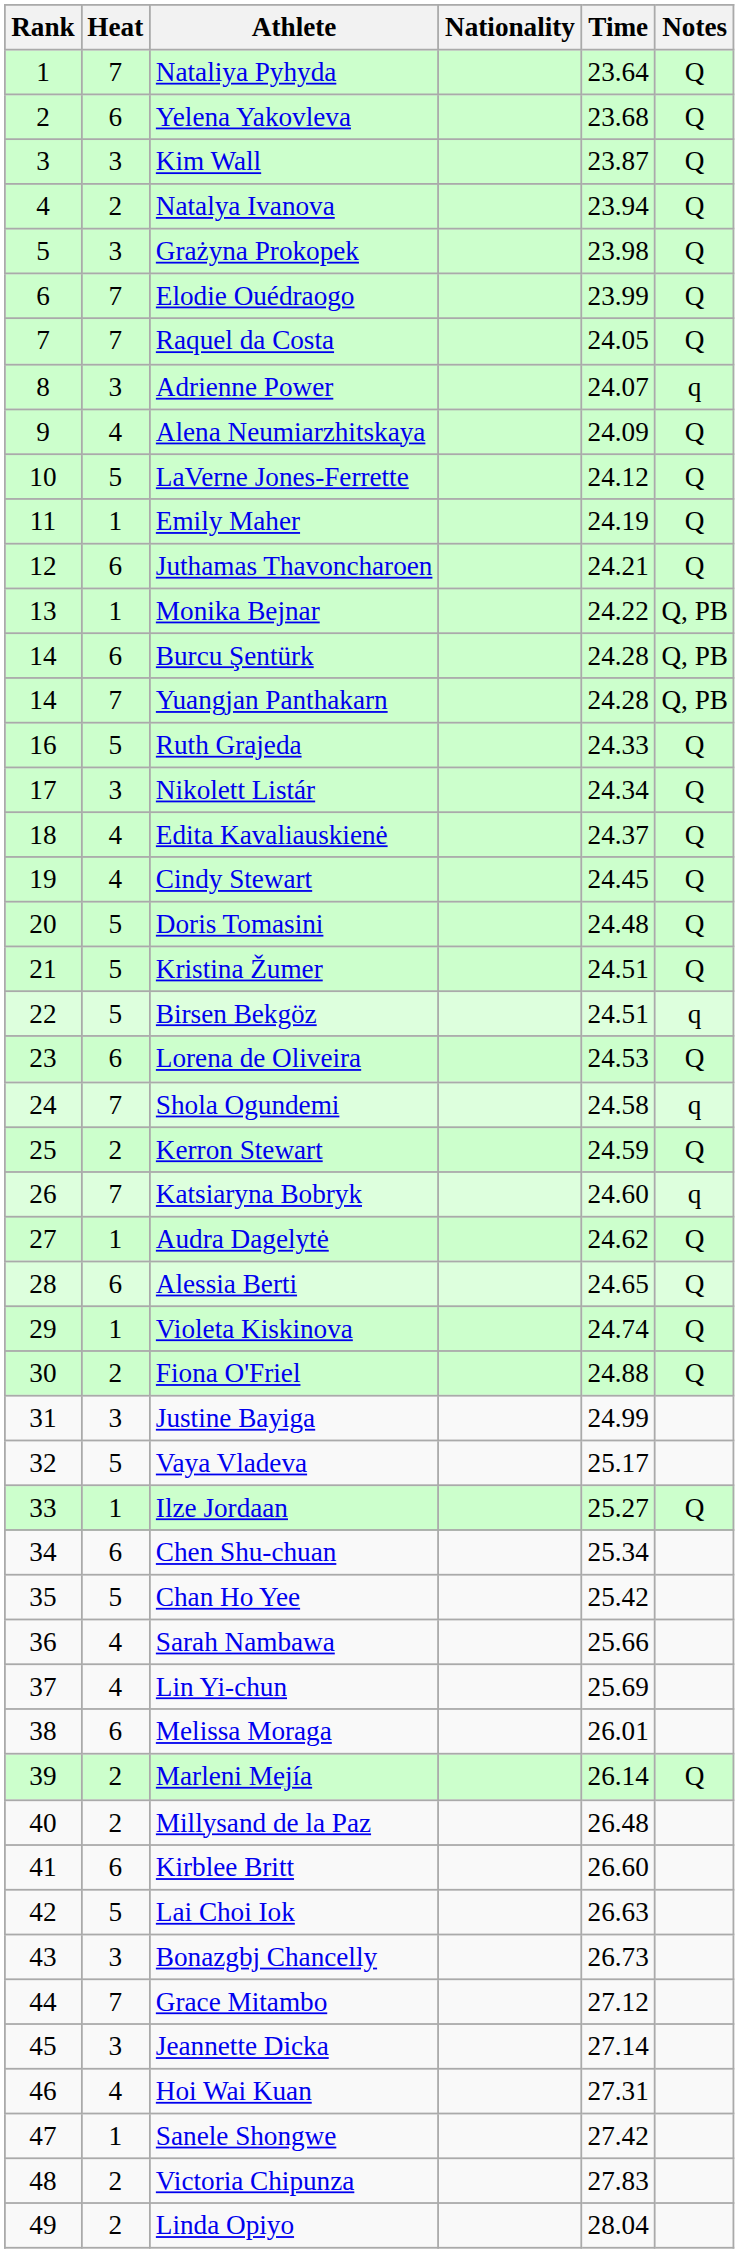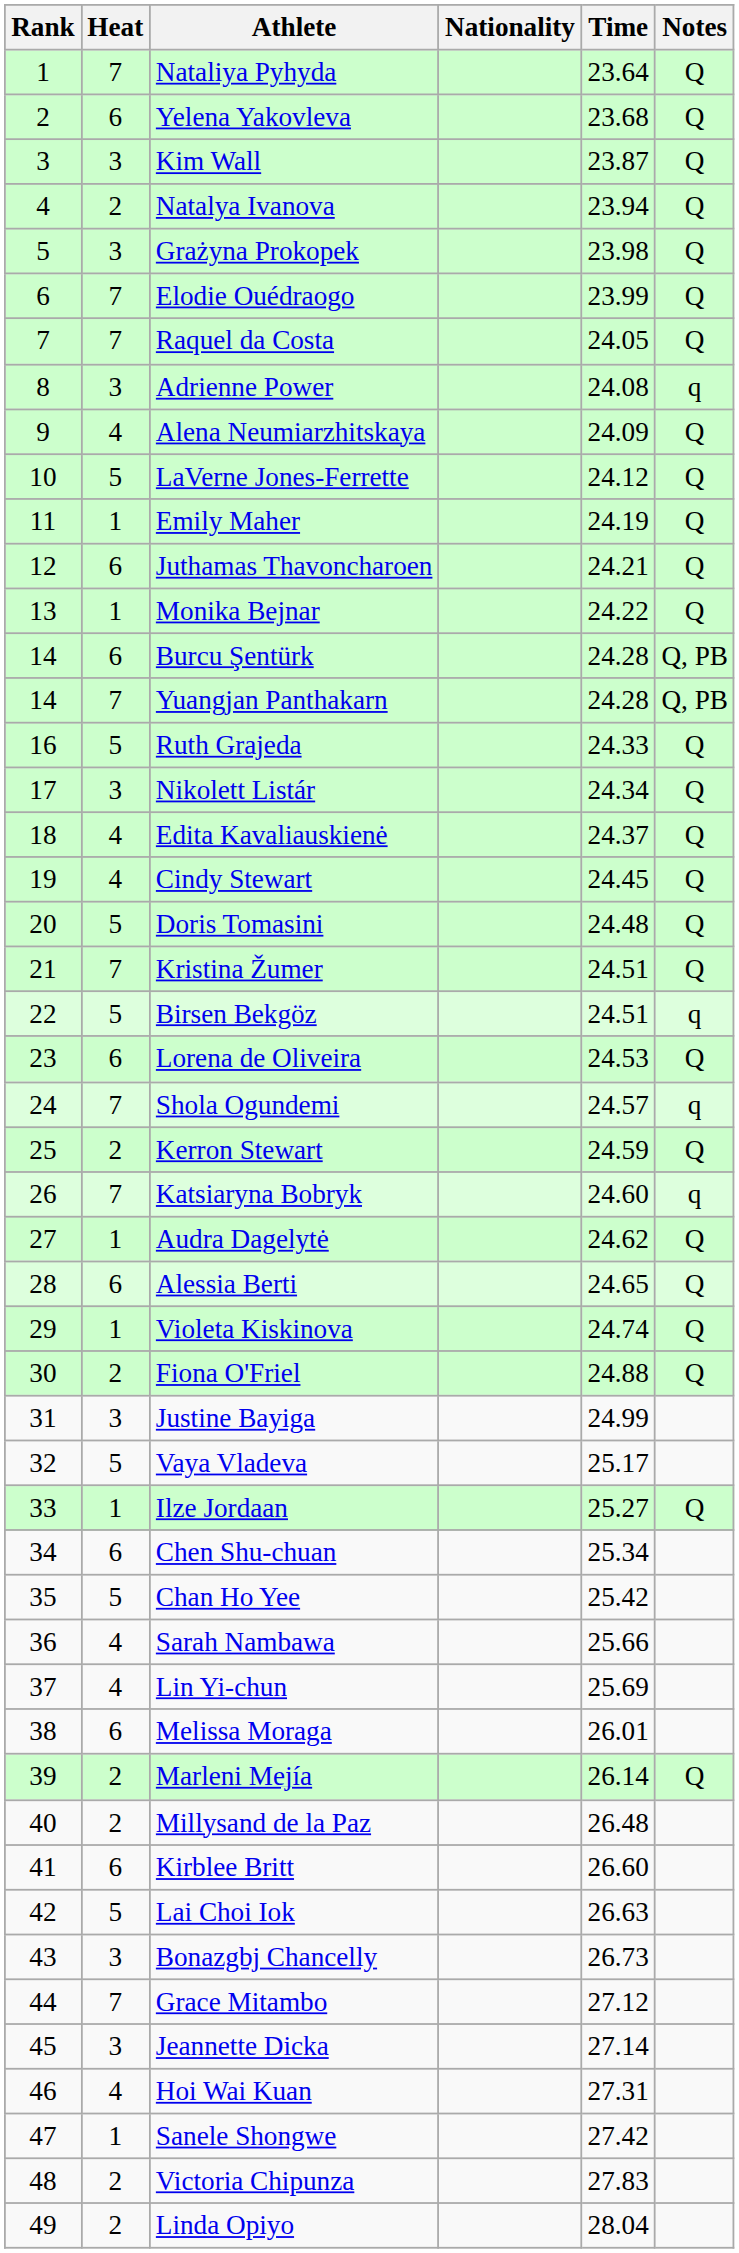Adrienne Power | Time: 24.07 -> 24.08
Monika Bejnar | Notes: Q, PB -> Q
Kristina Žumer | Heat: 5 -> 7
Shola Ogundemi | Time: 24.58 -> 24.57
